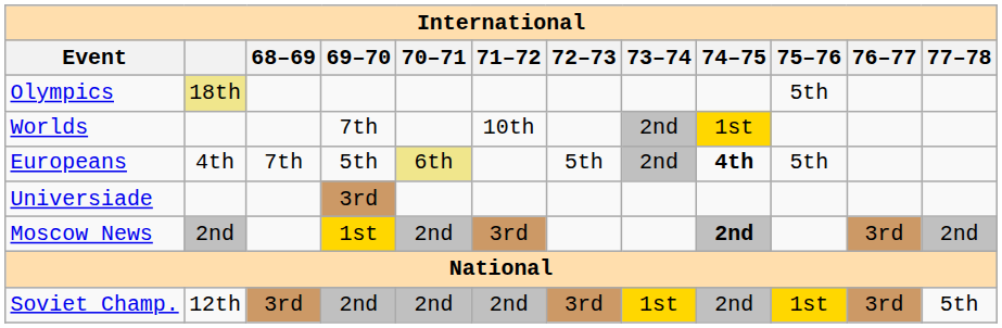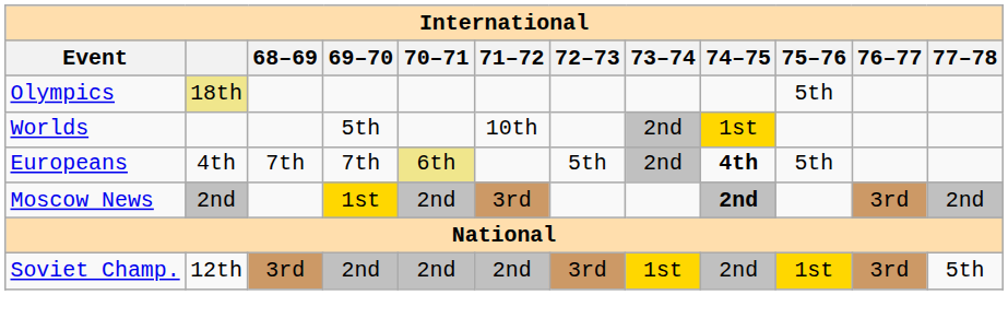Worlds | 69–70: 7th -> 5th
Europeans | 69–70: 5th -> 7th
- row: Universiade | 3rd
